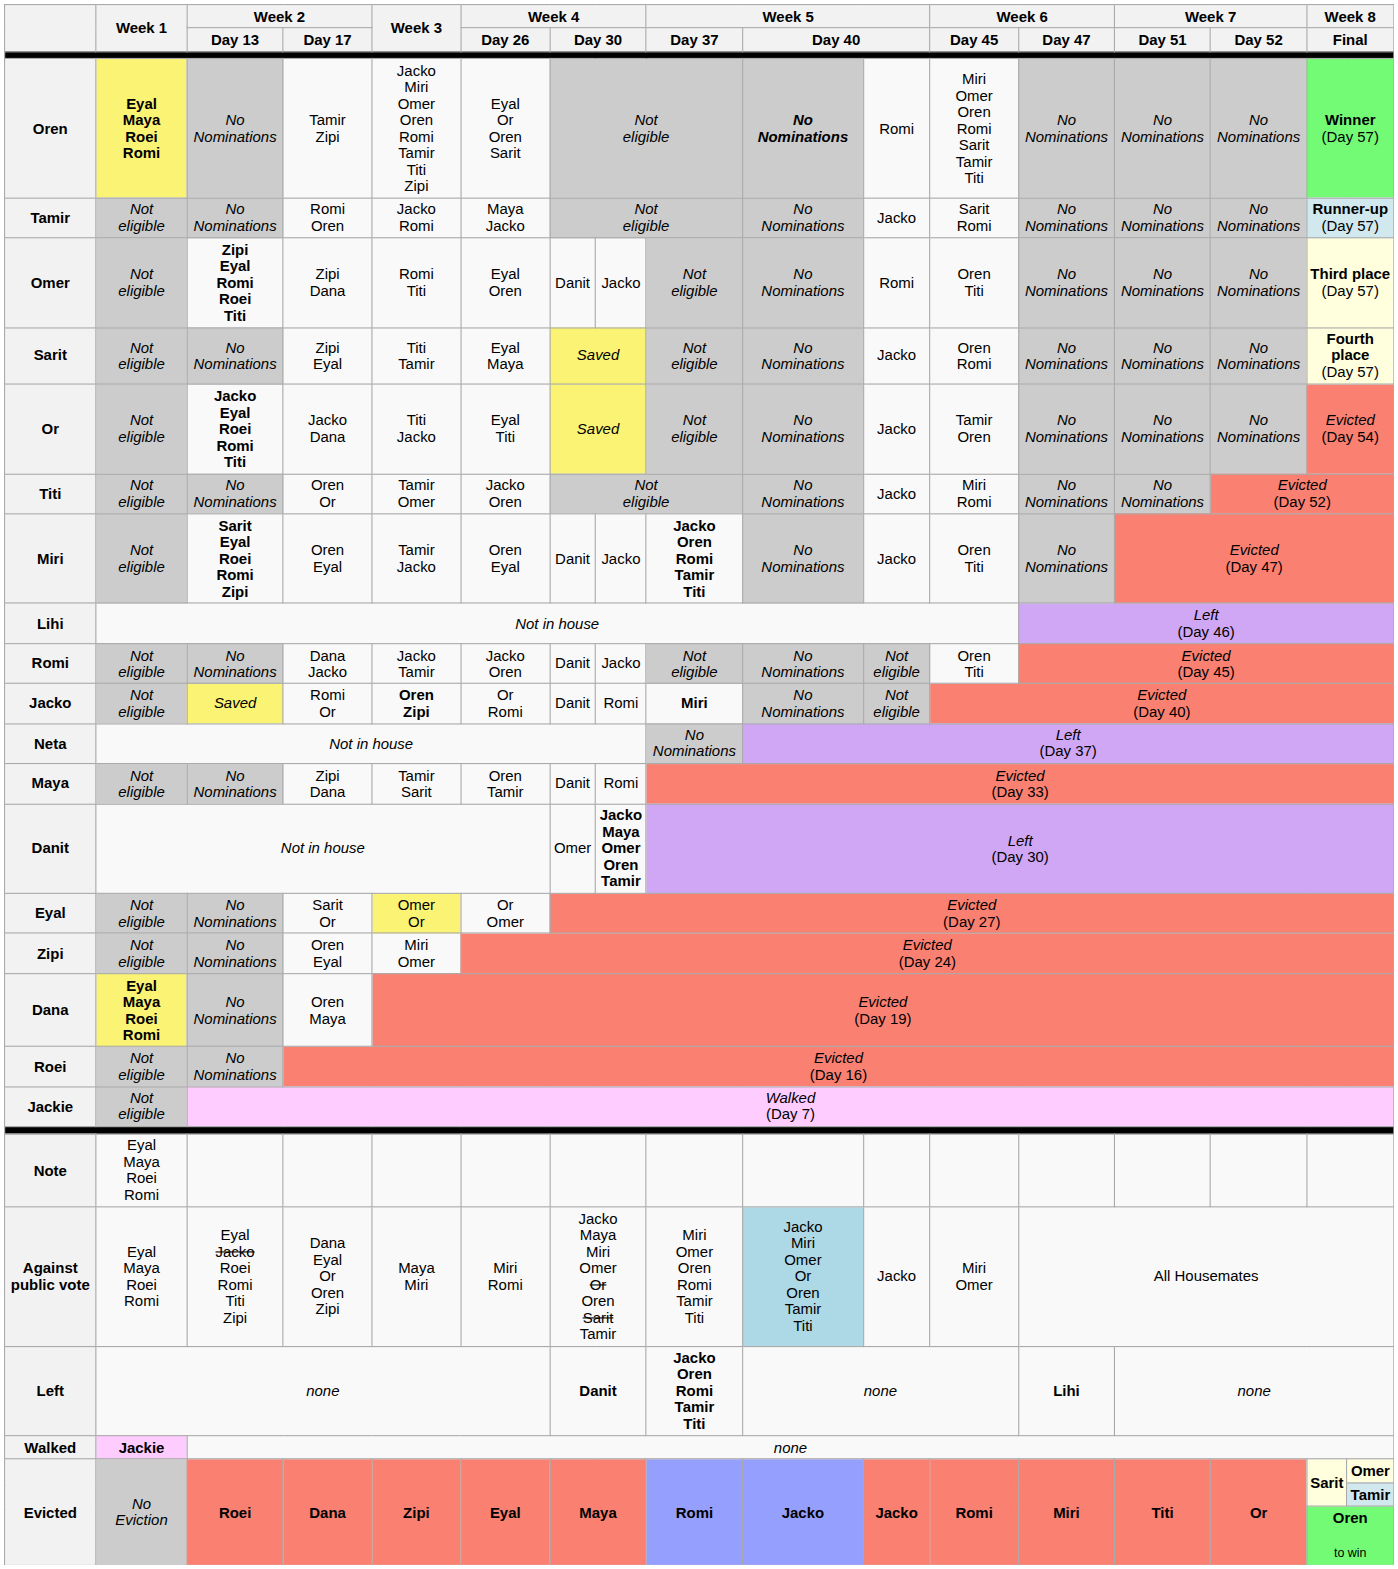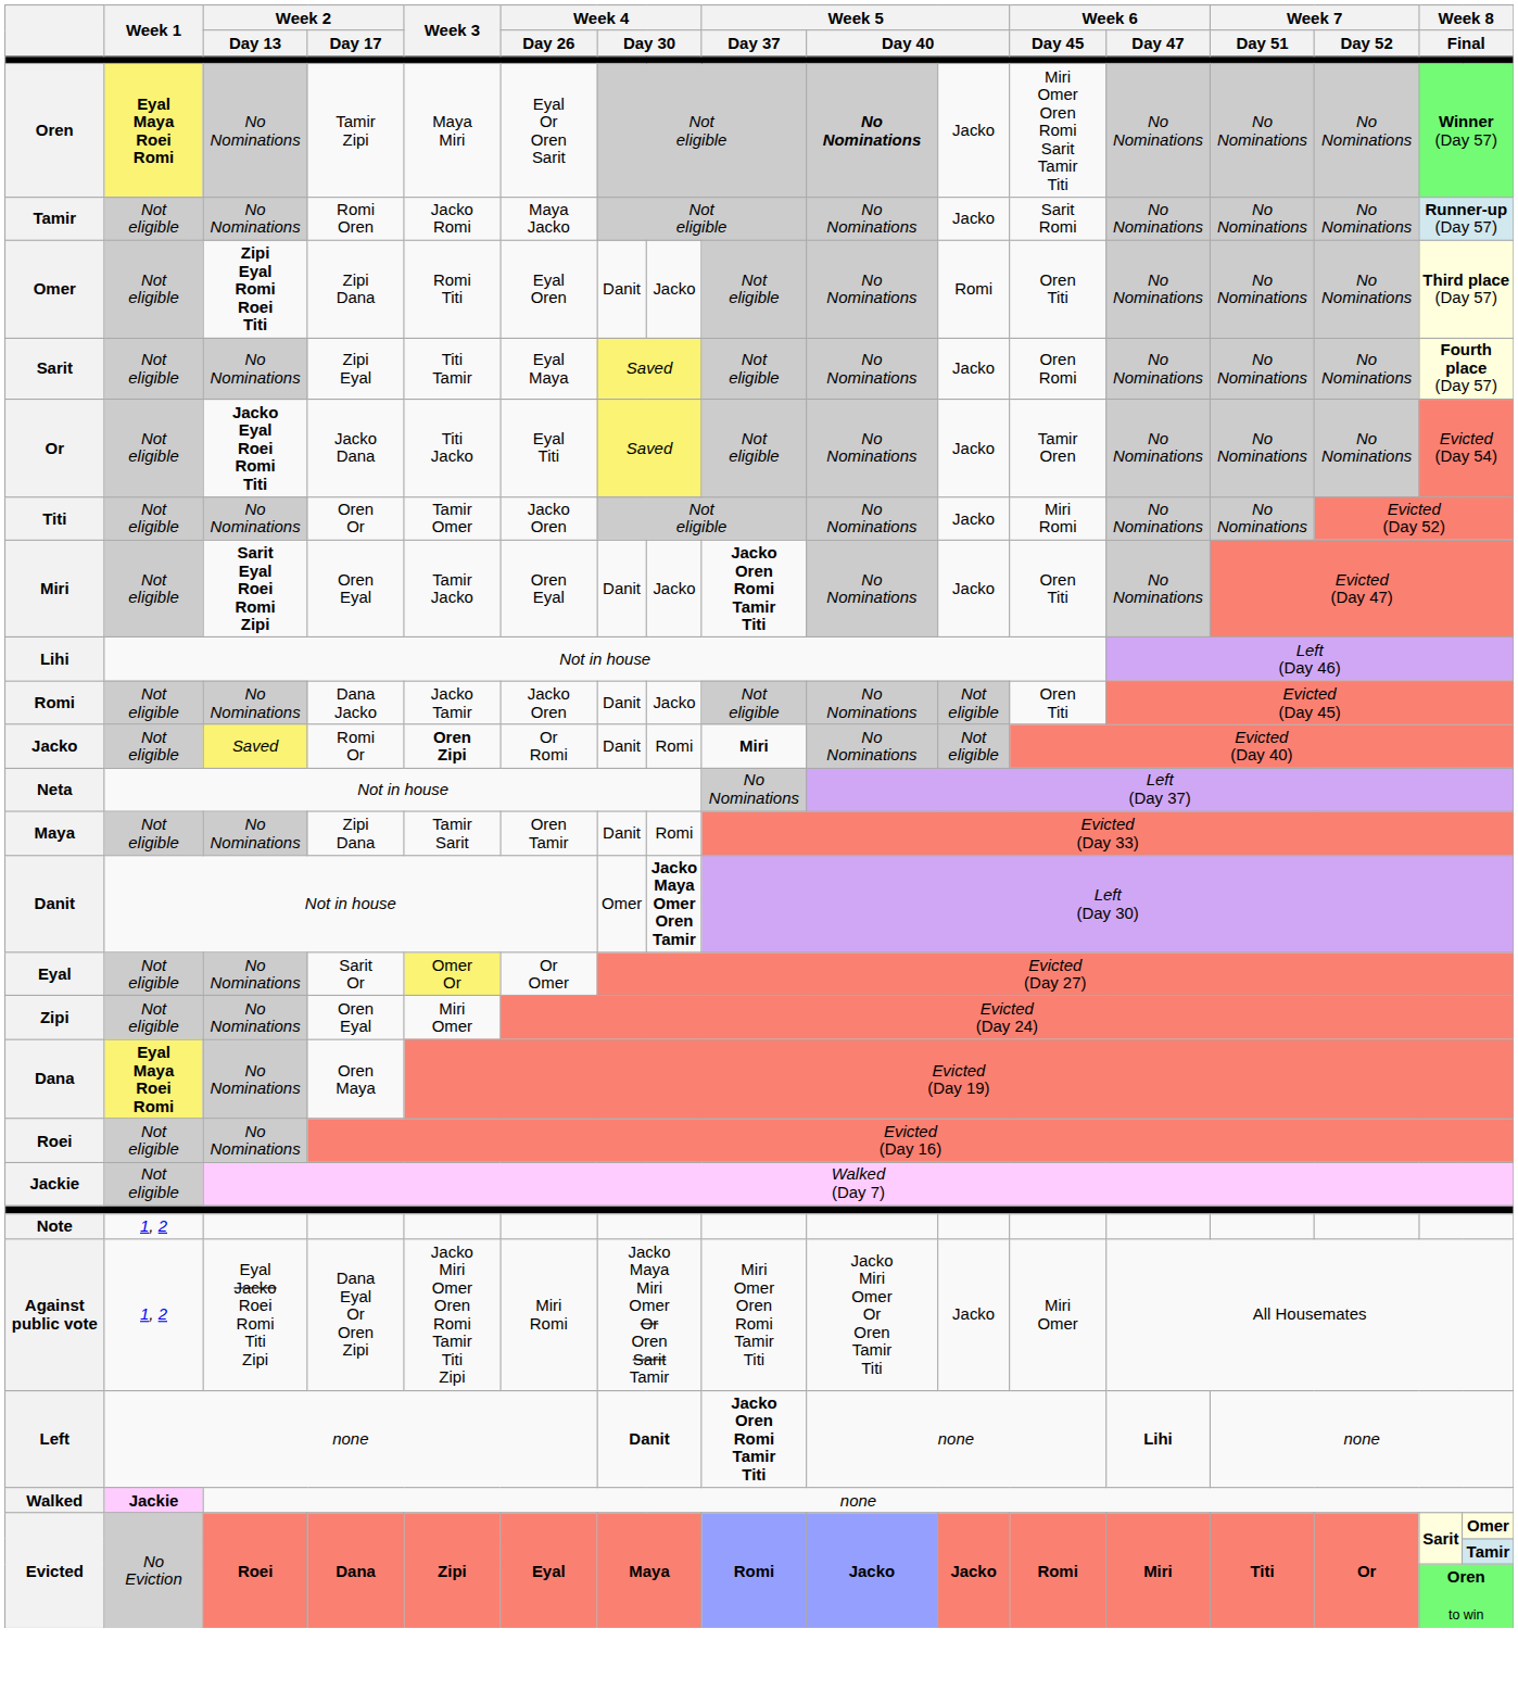Oren | Week 3: Jacko Miri Omer Oren Romi Tamir Titi Zipi -> Maya Miri
Oren | column 11: Romi -> Jacko
Note | Week 1: Eyal Maya Roei Romi -> 1, 2
Against public vote | Week 1: Eyal Maya Roei Romi -> 1, 2
Against public vote | Week 3: Maya Miri -> Jacko Miri Omer Oren Romi Tamir Titi Zipi
Against public vote | column 10: lightblue background -> no background
